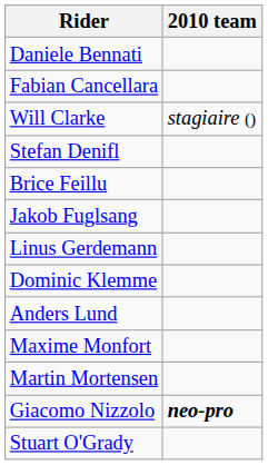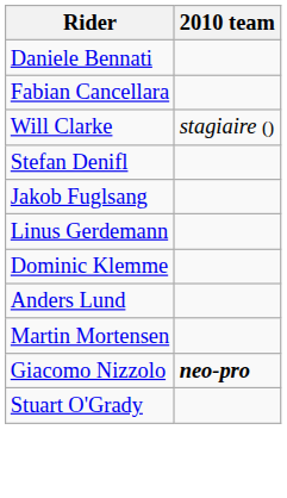- row: Brice Feillu
- row: Maxime Monfort
